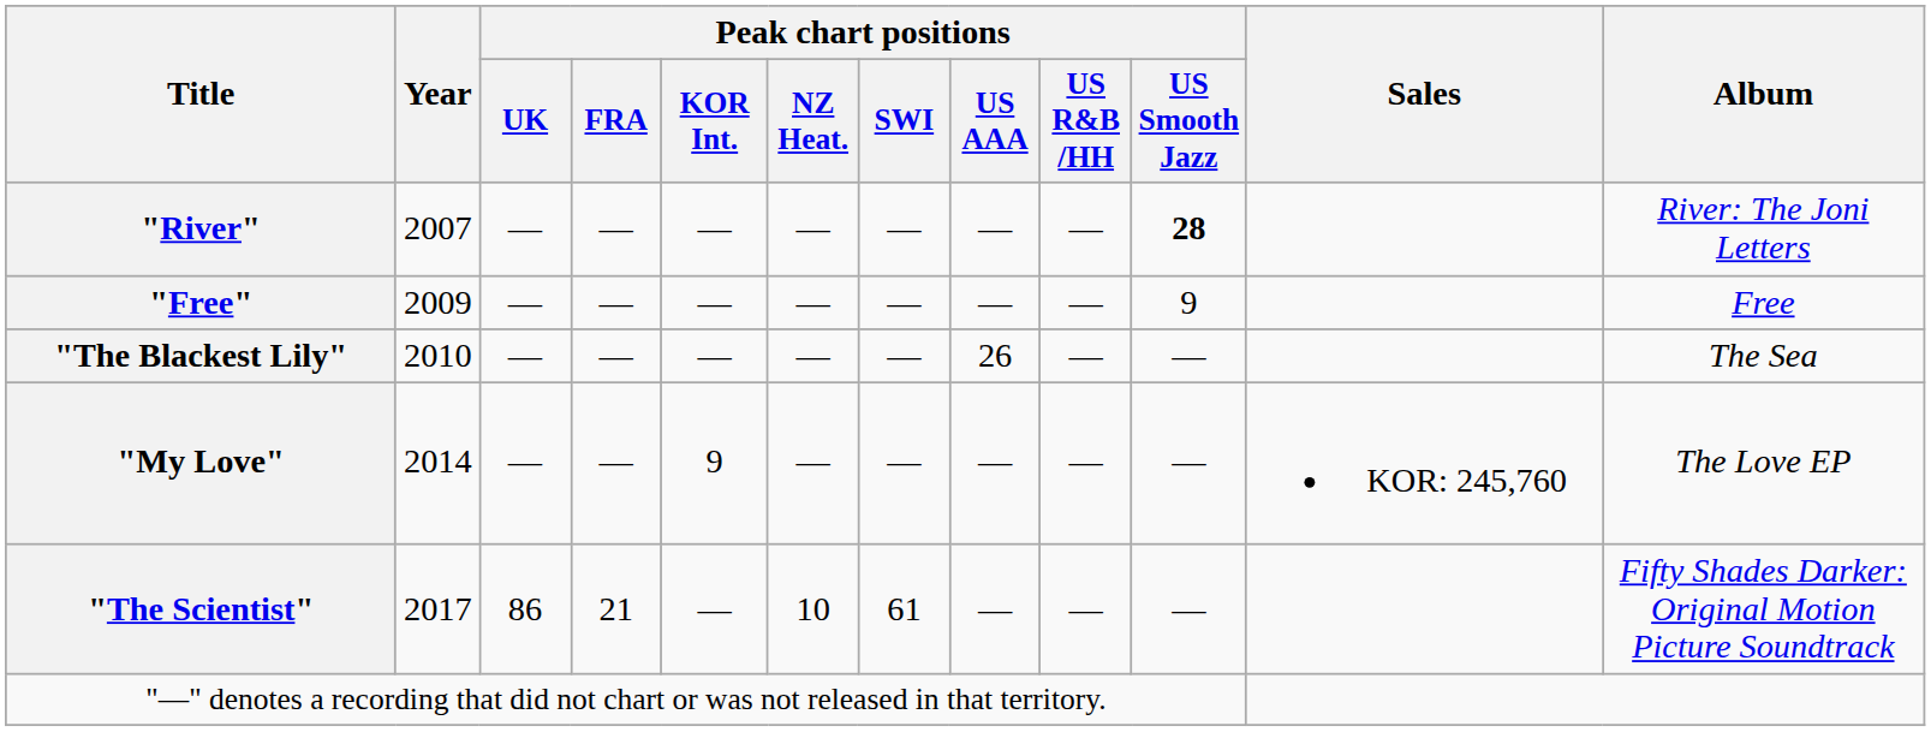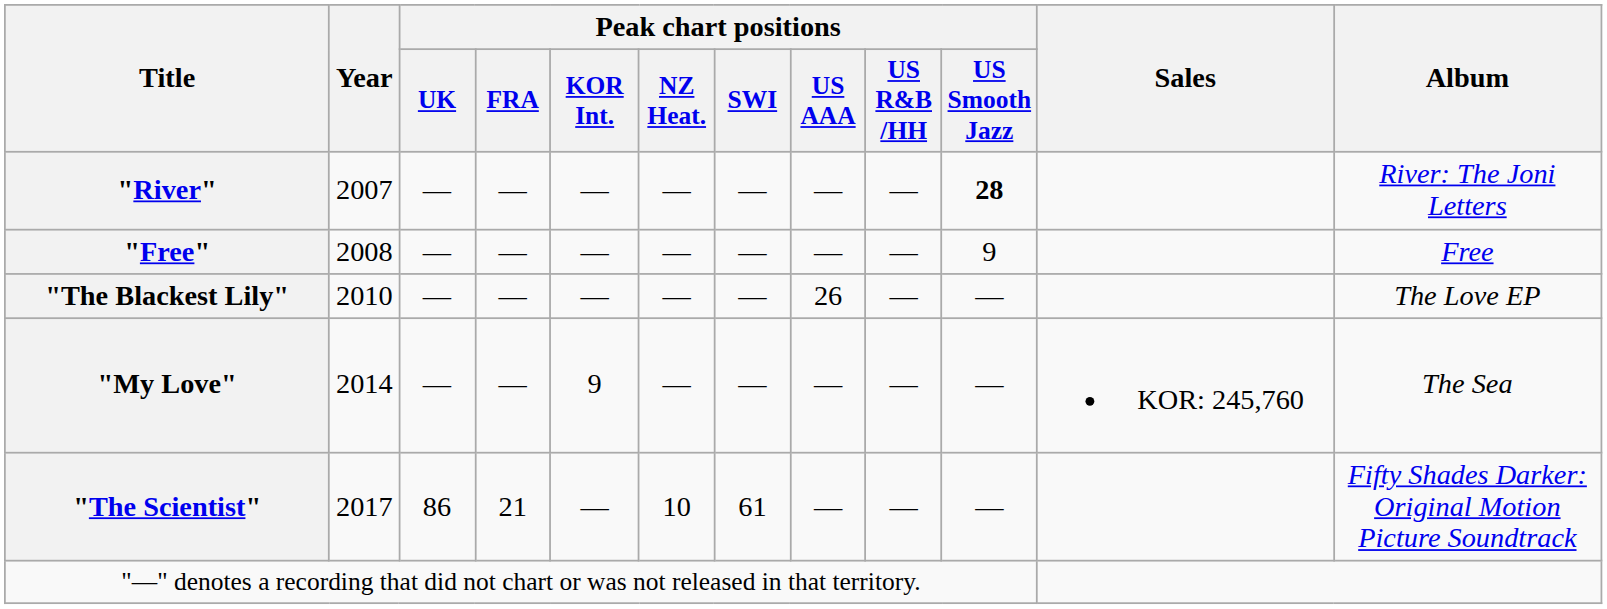"Free" | Year: 2009 -> 2008
"The Blackest Lily" | Album: The Sea -> The Love EP
"My Love" | Album: The Love EP -> The Sea
